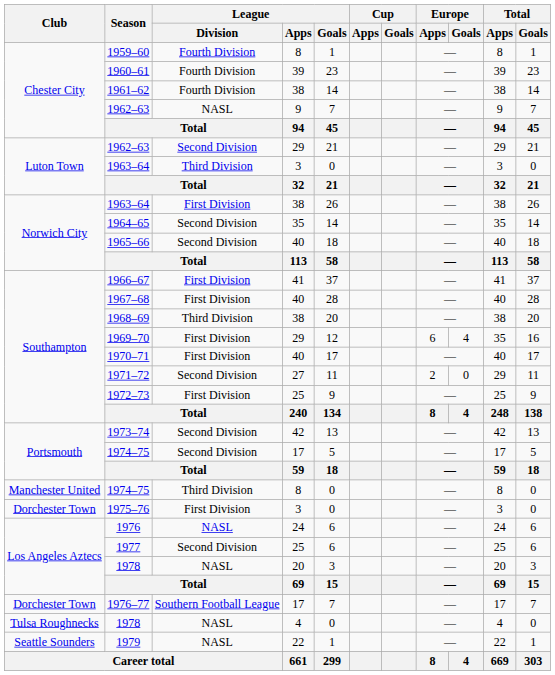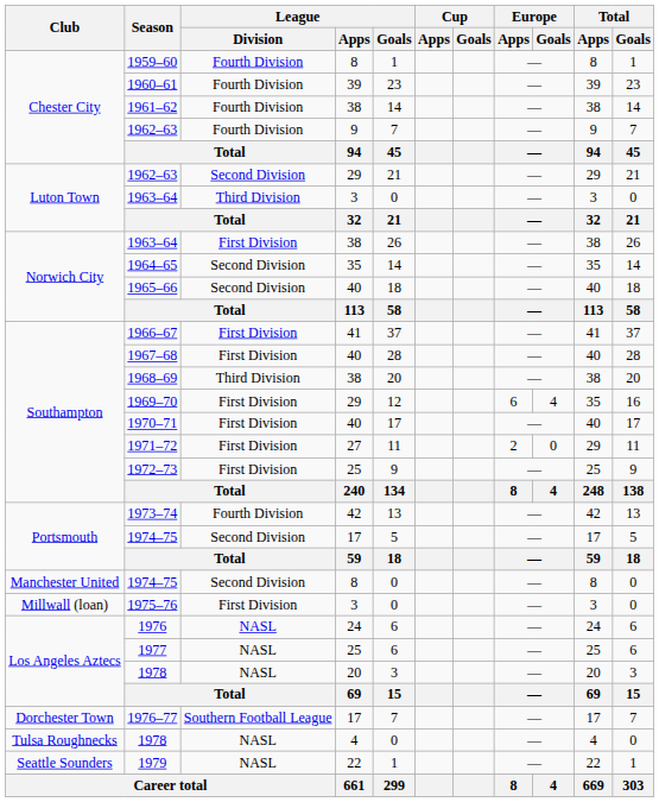1962–63 / 9 | League / Division: NASL -> Fourth Division
1971–72 | League / Division: Second Division -> First Division
1973–74 | League / Division: Second Division -> Fourth Division
1974–75 / 8 | League / Division: Third Division -> Second Division
1975–76 | Club: Dorchester Town -> Millwall (loan)
1977 | League / Division: Second Division -> NASL
